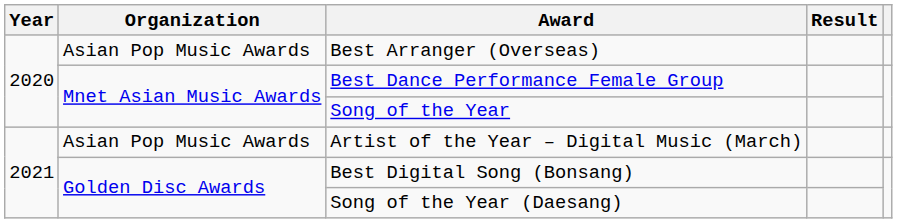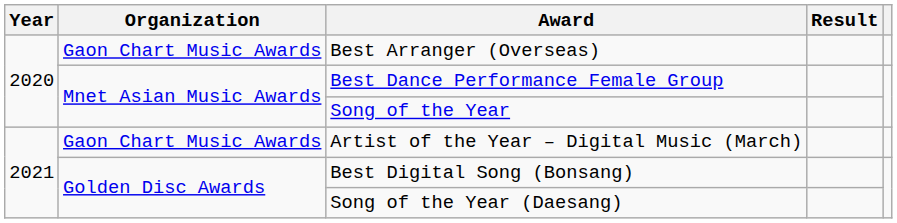Best Arranger (Overseas) | Organization: Asian Pop Music Awards -> Gaon Chart Music Awards
Artist of the Year – Digital Music (March) | Organization: Asian Pop Music Awards -> Gaon Chart Music Awards
